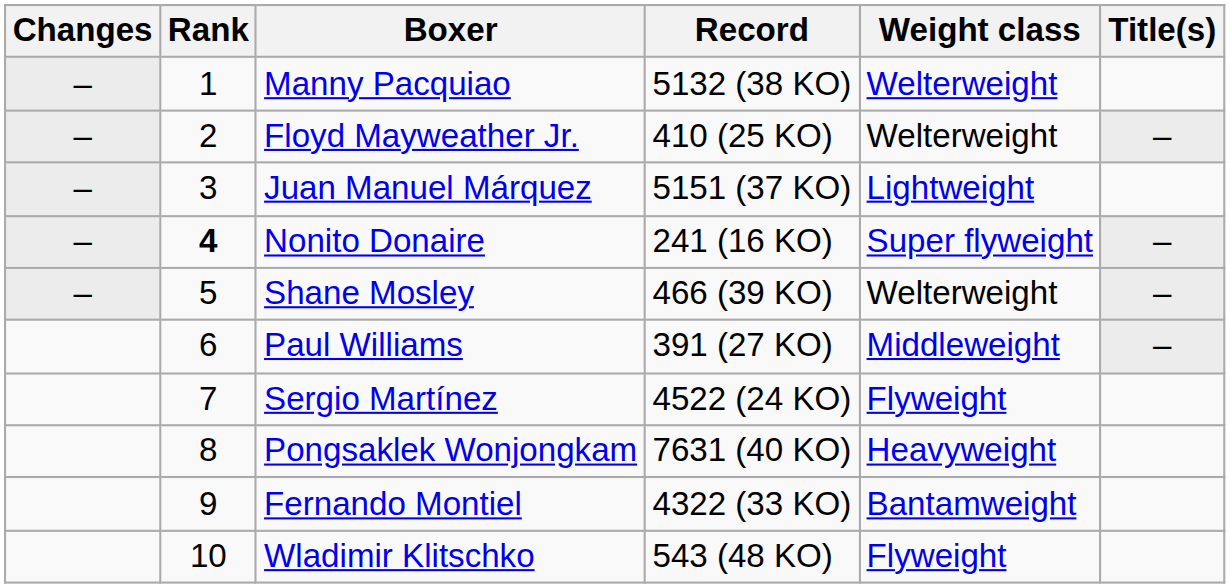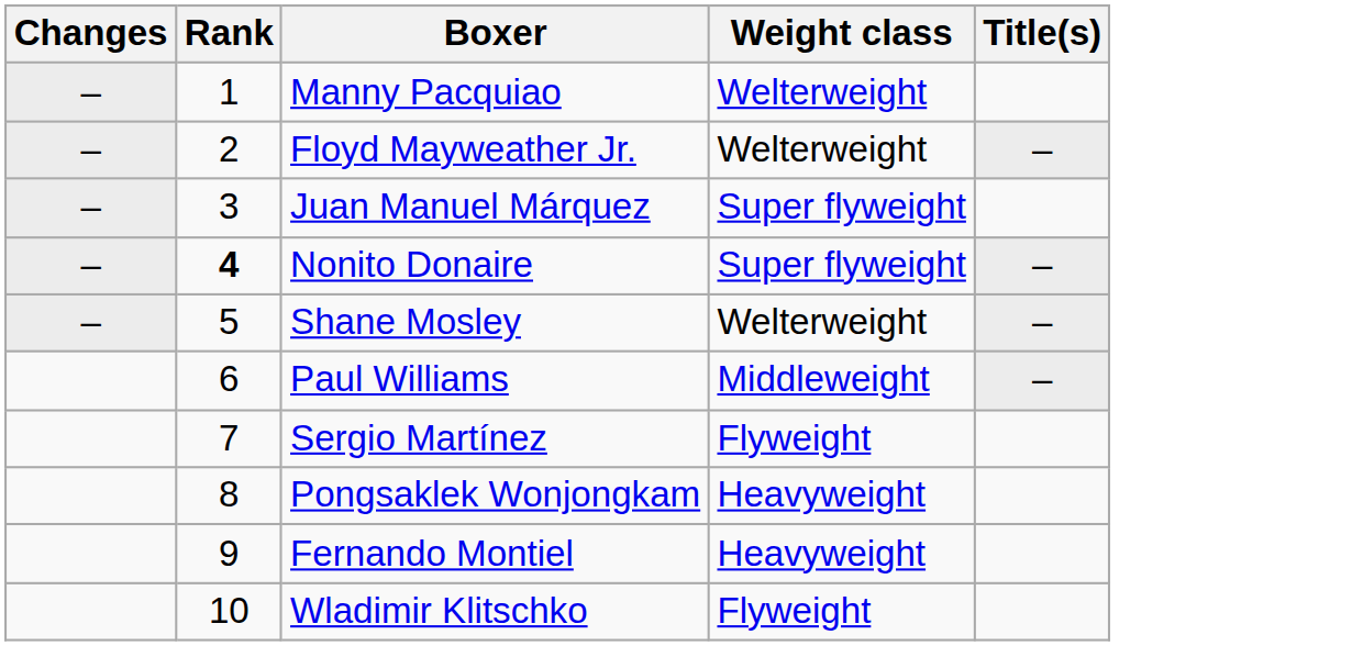- column: Record | 5132 (38 KO) | 410 (25 KO) | 5151 (37 KO) | 241 (16 KO) | 466 (39 KO) | 391 (27 KO) | 4522 (24 KO) | 7631 (40 KO) | 4322 (33 KO) | 543 (48 KO)
Juan Manuel Márquez | Weight class: Lightweight -> Super flyweight
Fernando Montiel | Weight class: Bantamweight -> Heavyweight
